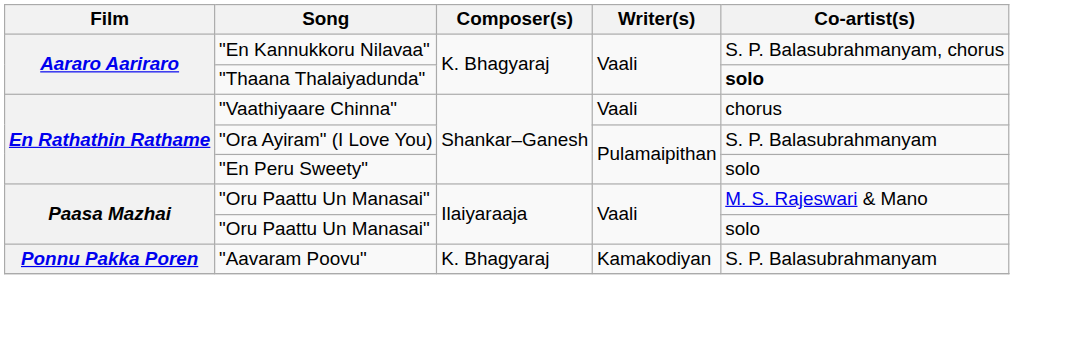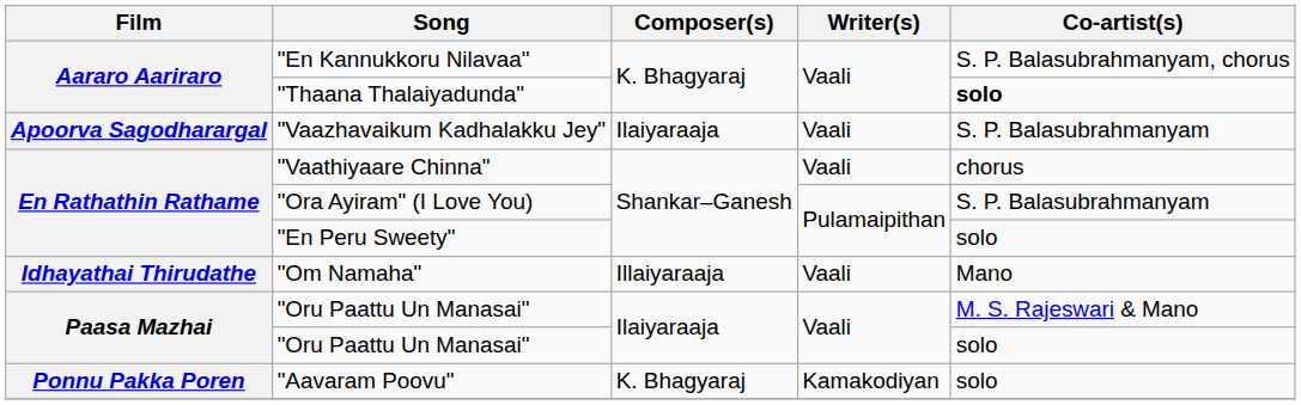+ row: Apoorva Sagodharargal | "Vaazhavaikum Kadhalakku Jey" | Ilaiyaraaja | Vaali | S. P. Balasubrahmanyam
+ row: Idhayathai Thirudathe | "Om Namaha" | Illaiyaraaja | Vaali | Mano
"Aavaram Poovu" | Co-artist(s): S. P. Balasubrahmanyam -> solo
